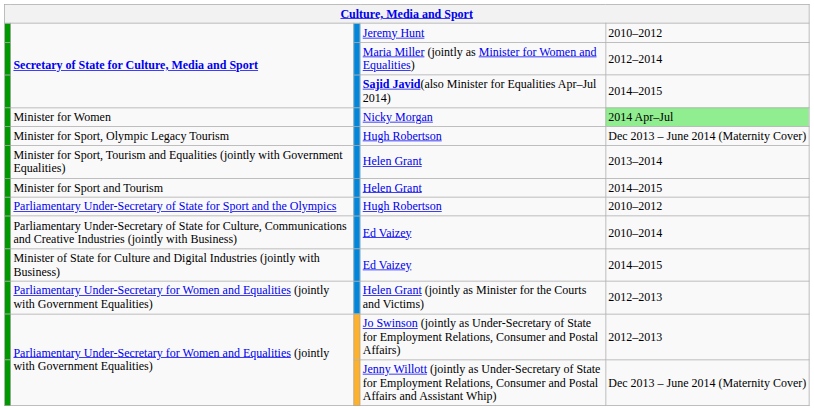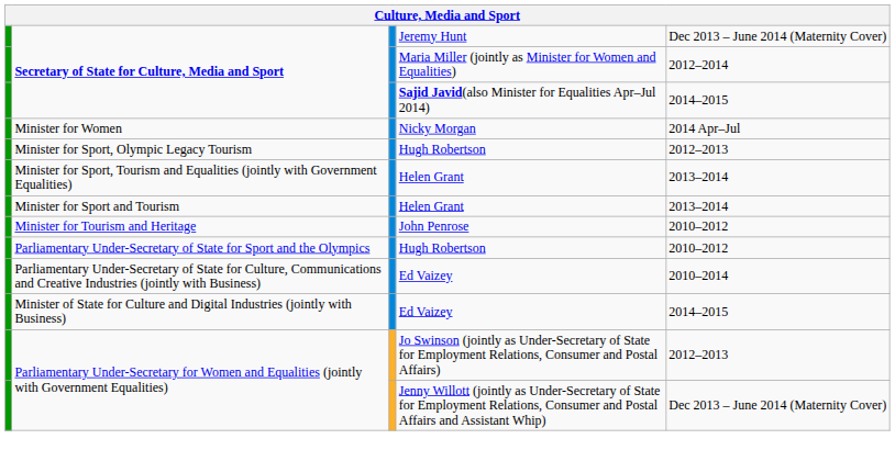Jeremy Hunt | column 5: 2010–2012 -> Dec 2013 – June 2014 (Maternity Cover)
Nicky Morgan | column 5: lightgreen background -> no background
Minister for Sport, Olympic Legacy Tourism / Hugh Robertson | column 5: Dec 2013 – June 2014 (Maternity Cover) -> 2012–2013
Minister for Sport and Tourism / Helen Grant | column 5: 2014–2015 -> 2013–2014
+ row: Minister for Tourism and Heritage | John Penrose | 2010–2012
- row: Parliamentary Under-Secretary for Women and Equalities (jointly with Government Equalities) | Helen Grant (jointly as Minister for the Courts and Victims) | 2012–2013
